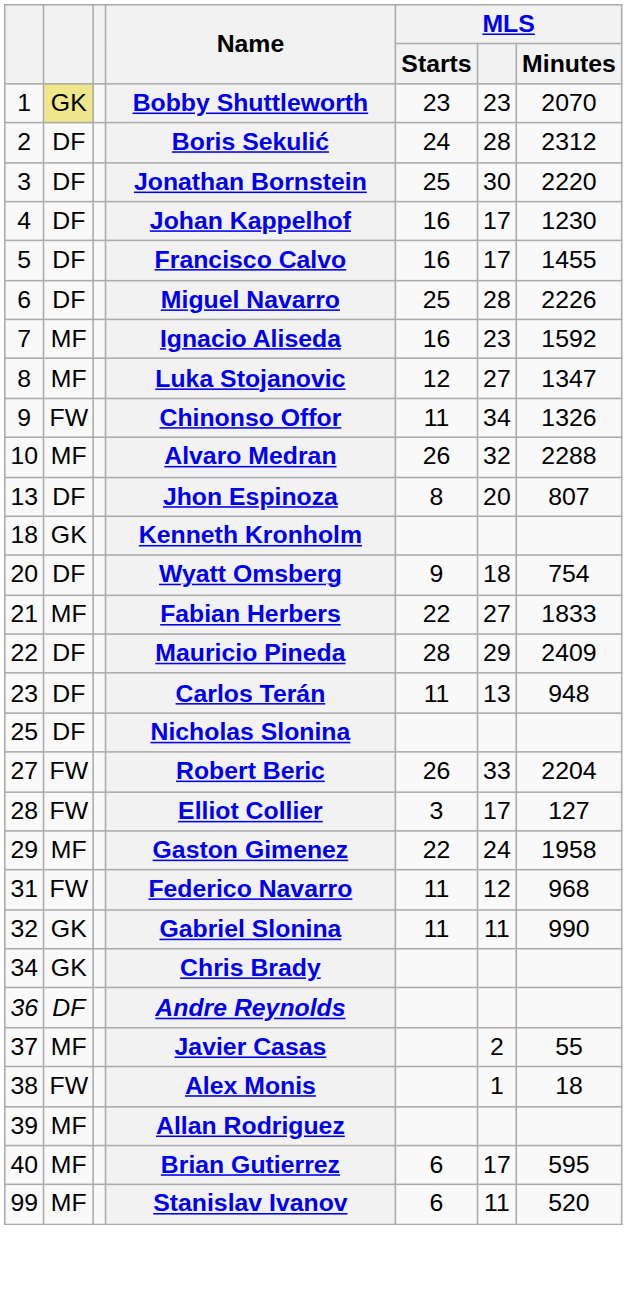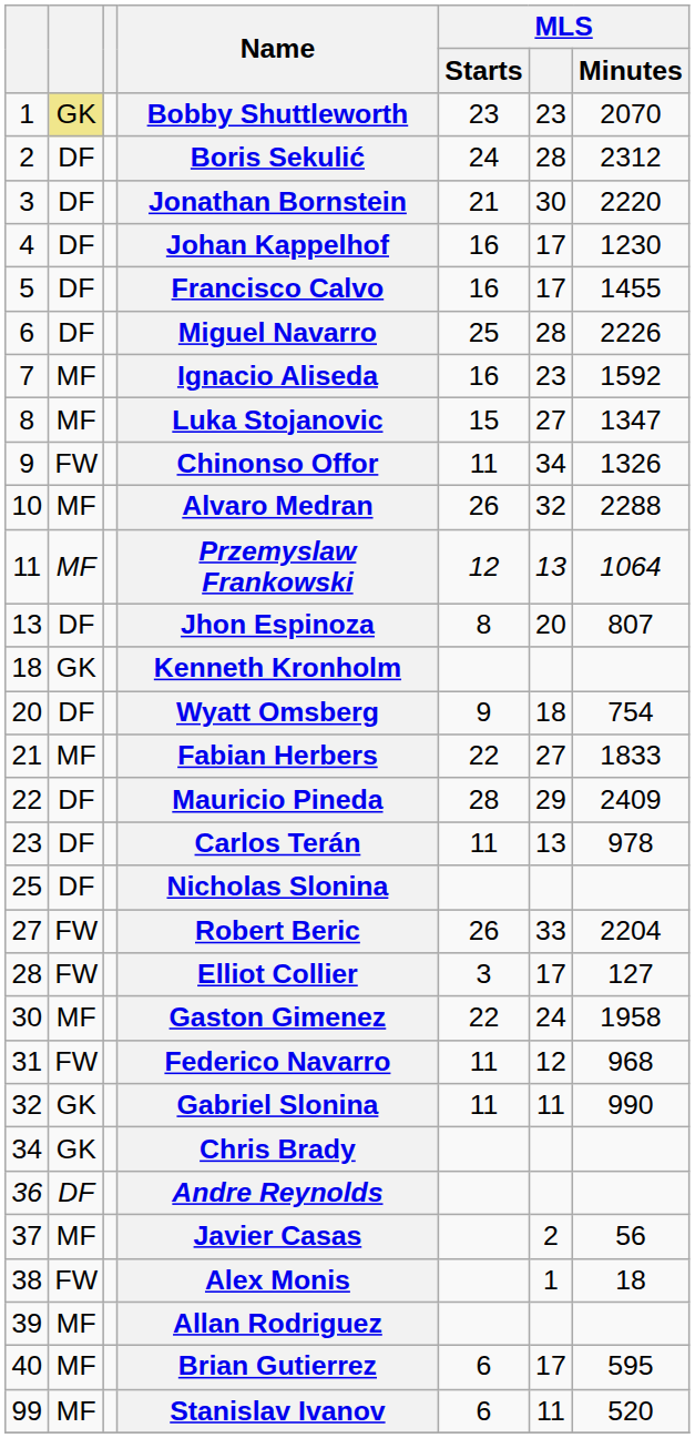Jonathan Bornstein | MLS / Starts: 25 -> 21
Luka Stojanovic | MLS / Starts: 12 -> 15
+ row: 11 | MF | Przemyslaw Frankowski | 12 | 13 | 1064
Carlos Terán | MLS / Minutes: 948 -> 978
Gaston Gimenez | column 1: 29 -> 30
Javier Casas | MLS / Minutes: 55 -> 56
